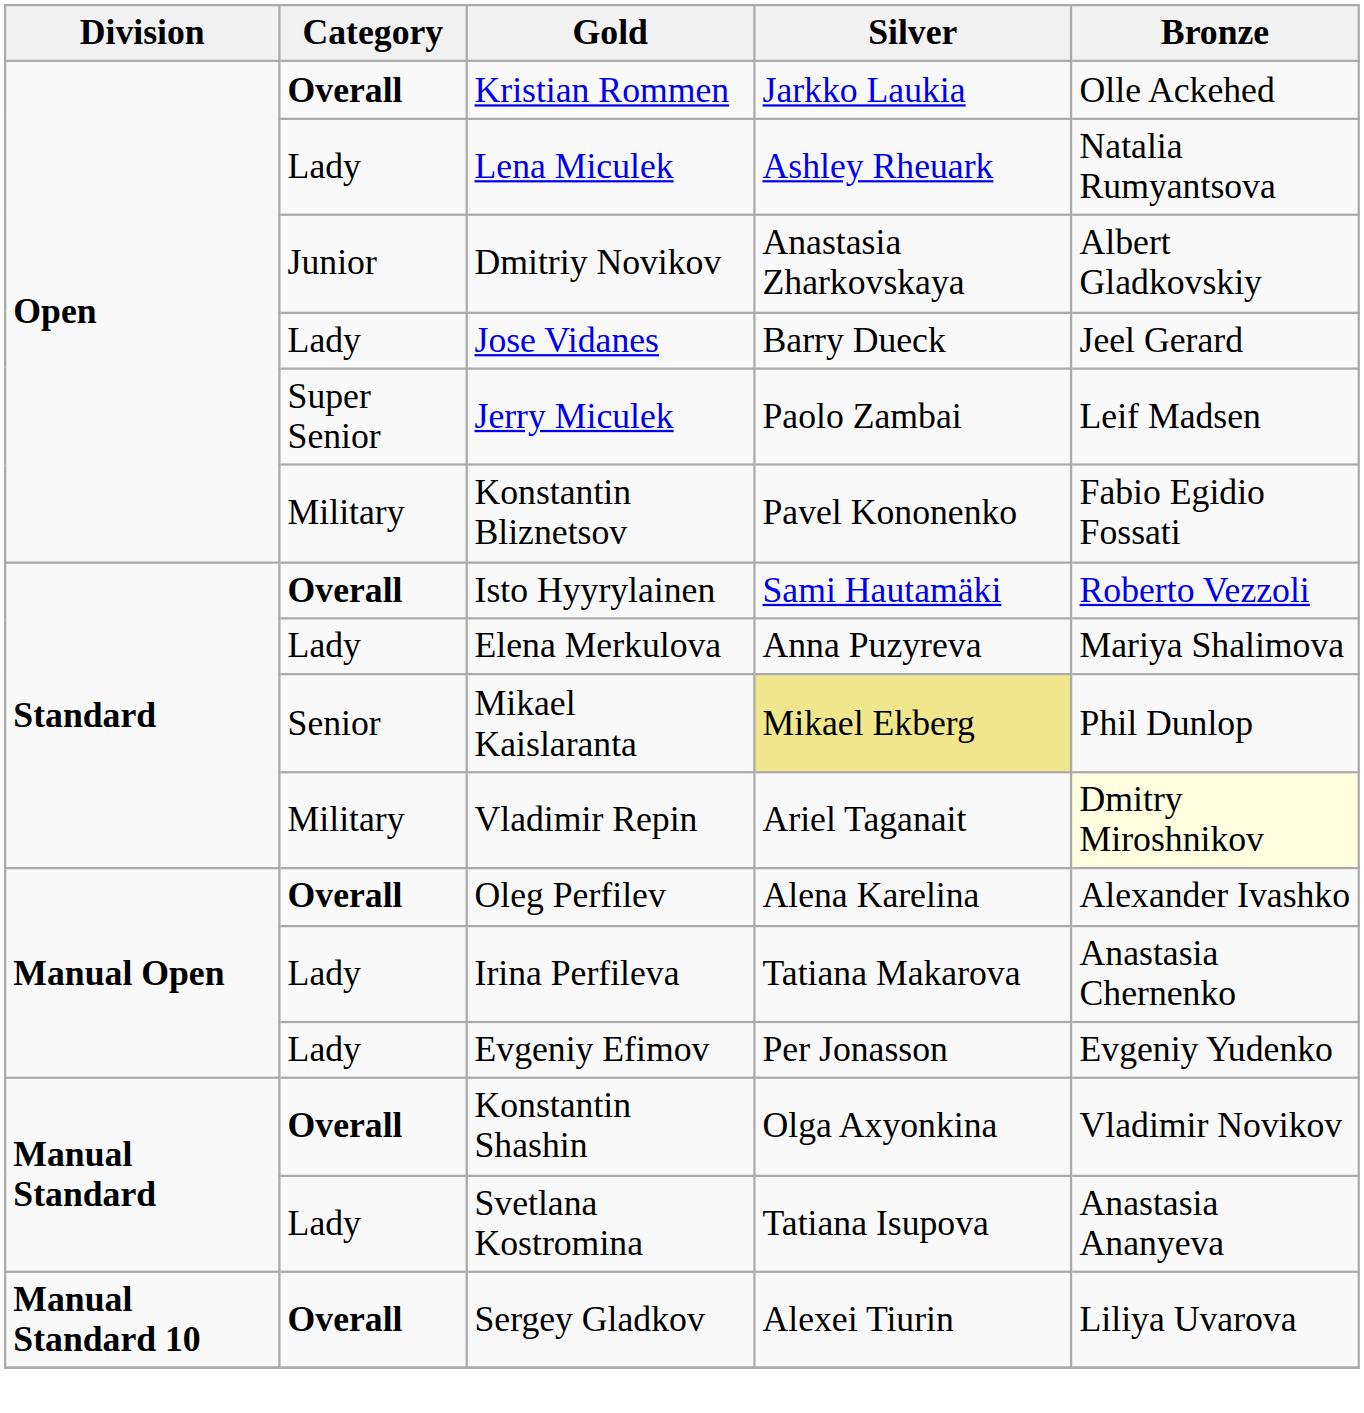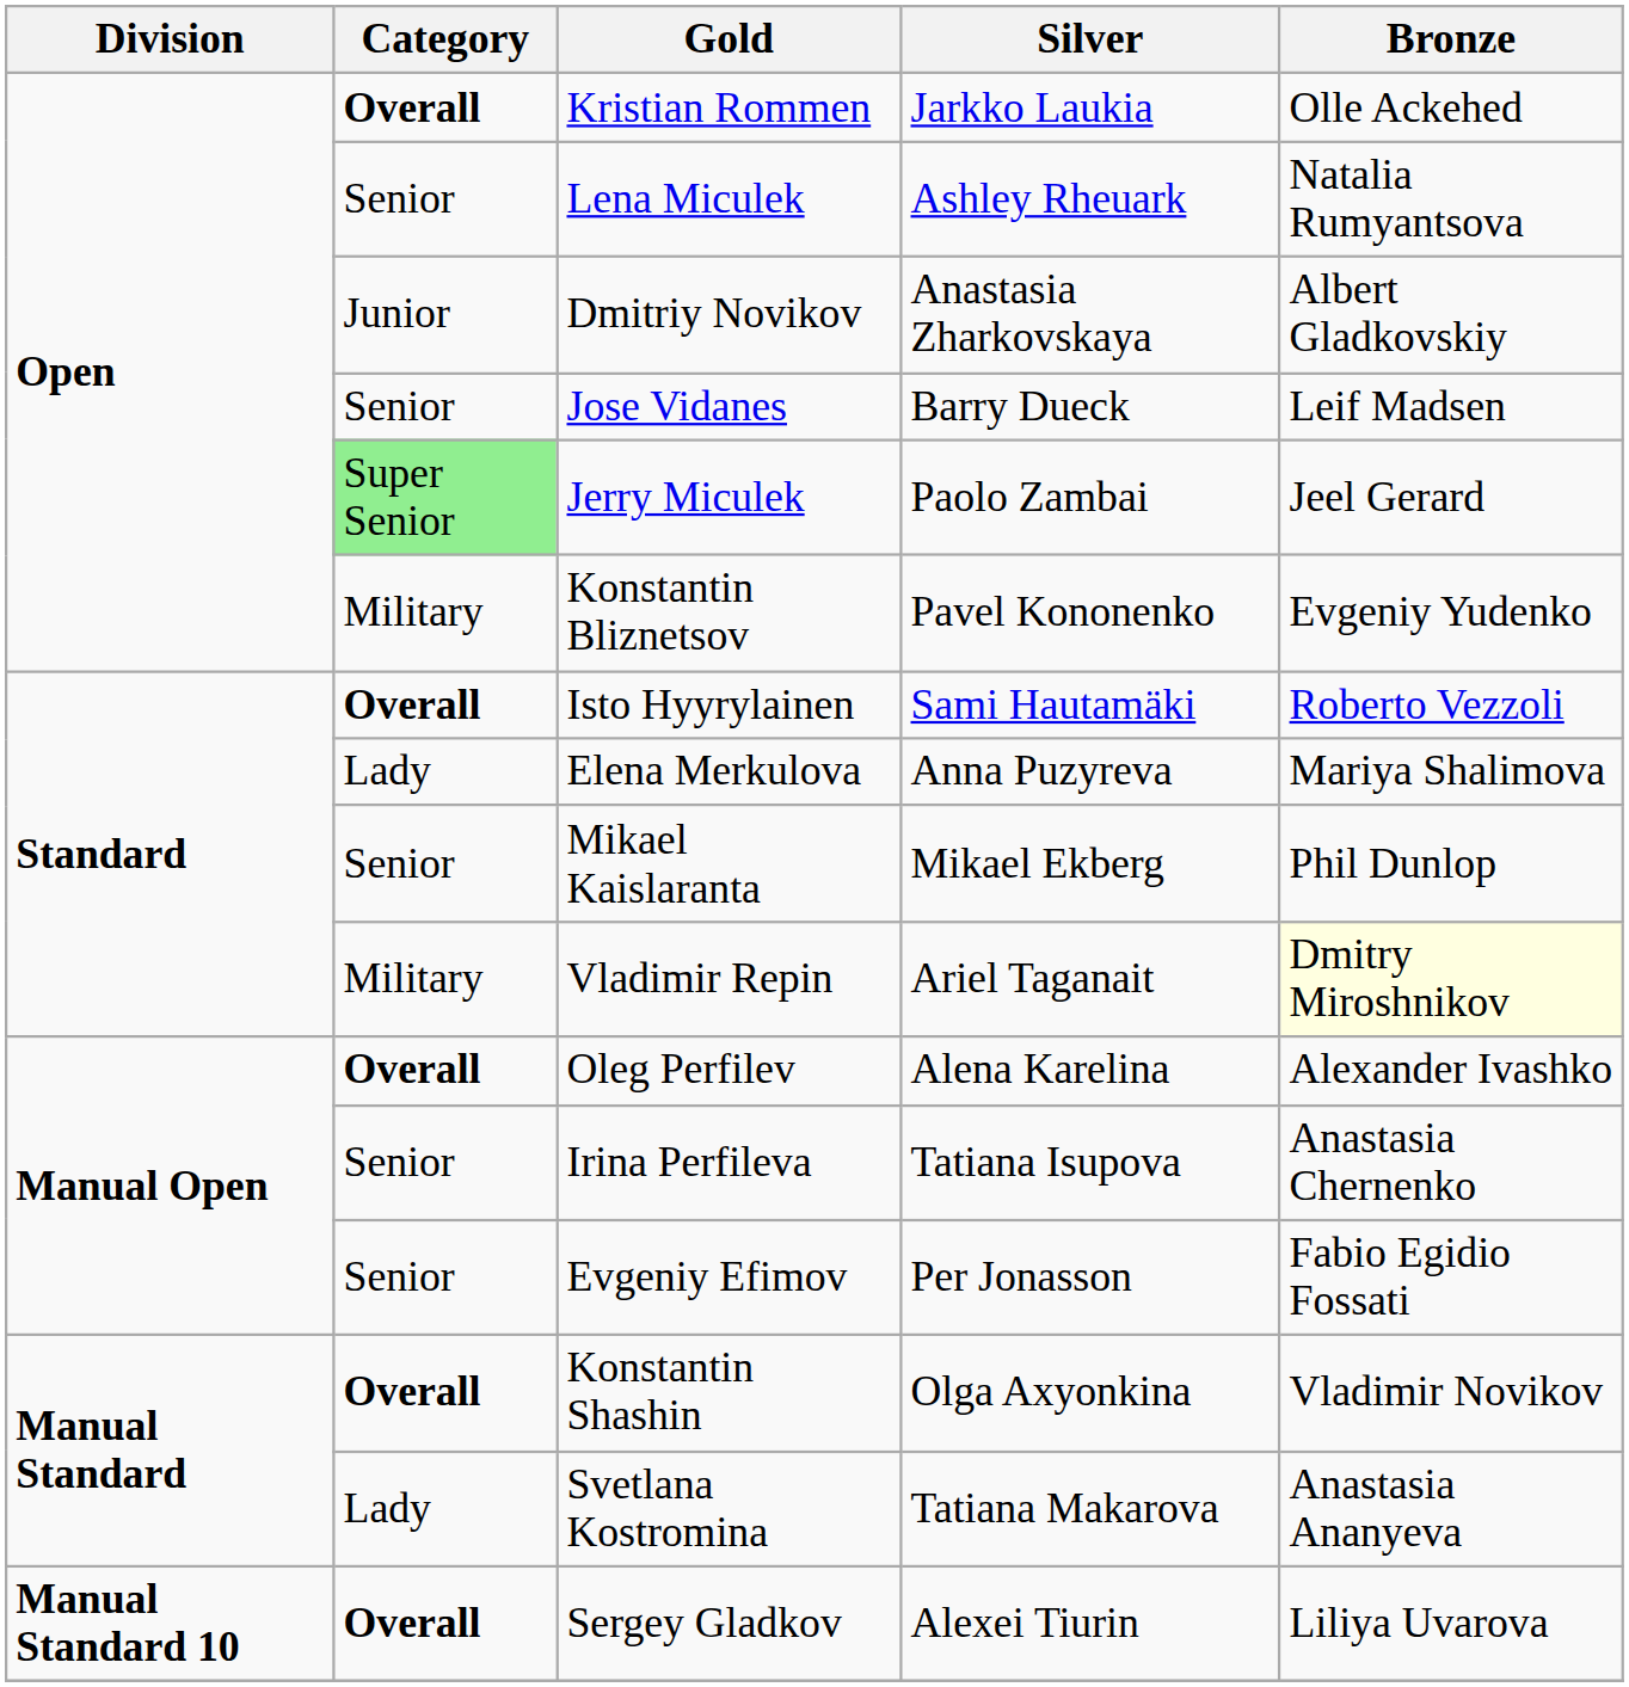Lena Miculek | Category: Lady -> Senior
Jose Vidanes | Category: Lady -> Senior
Jose Vidanes | Bronze: Jeel Gerard -> Leif Madsen
Jerry Miculek | Category: no background -> lightgreen background
Jerry Miculek | Bronze: Leif Madsen -> Jeel Gerard
Konstantin Bliznetsov | Bronze: Fabio Egidio Fossati -> Evgeniy Yudenko
Mikael Kaislaranta | Silver: khaki background -> no background
Irina Perfileva | Category: Lady -> Senior
Irina Perfileva | Silver: Tatiana Makarova -> Tatiana Isupova
Evgeniy Efimov | Category: Lady -> Senior
Evgeniy Efimov | Bronze: Evgeniy Yudenko -> Fabio Egidio Fossati
Svetlana Kostromina | Silver: Tatiana Isupova -> Tatiana Makarova
